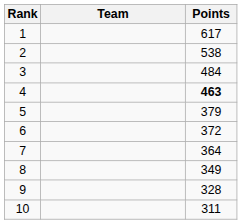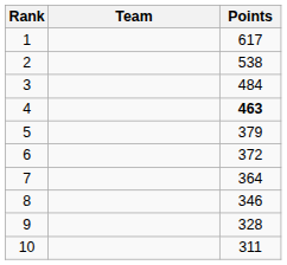8 | Points: 349 -> 346
